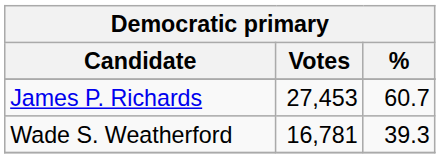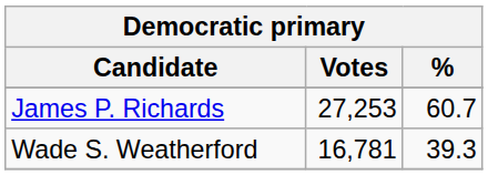James P. Richards | Votes: 27,453 -> 27,253
